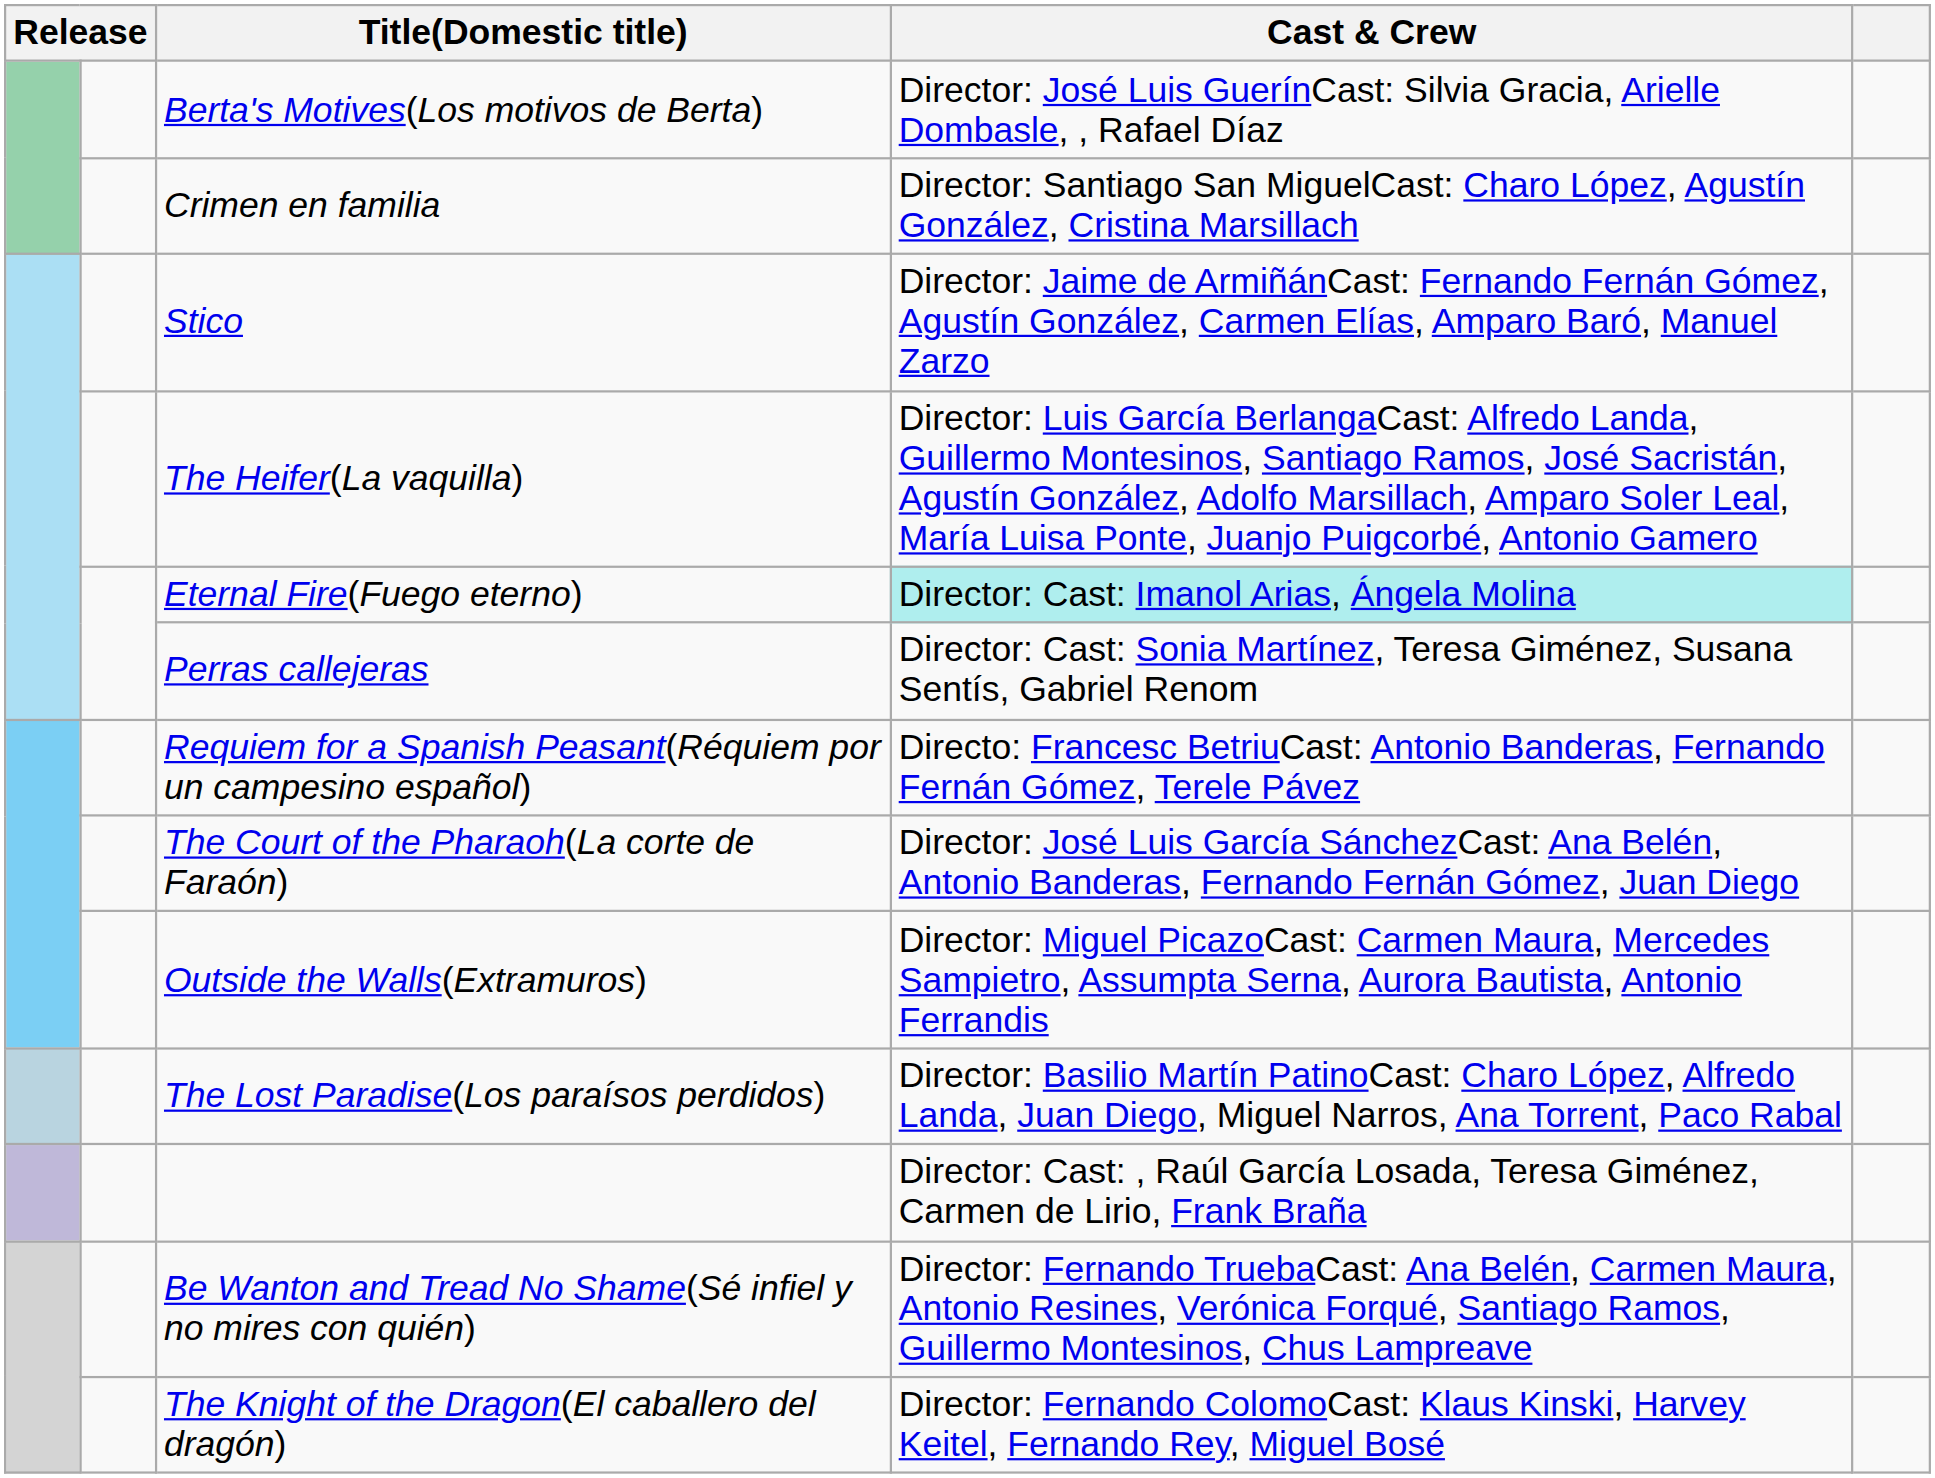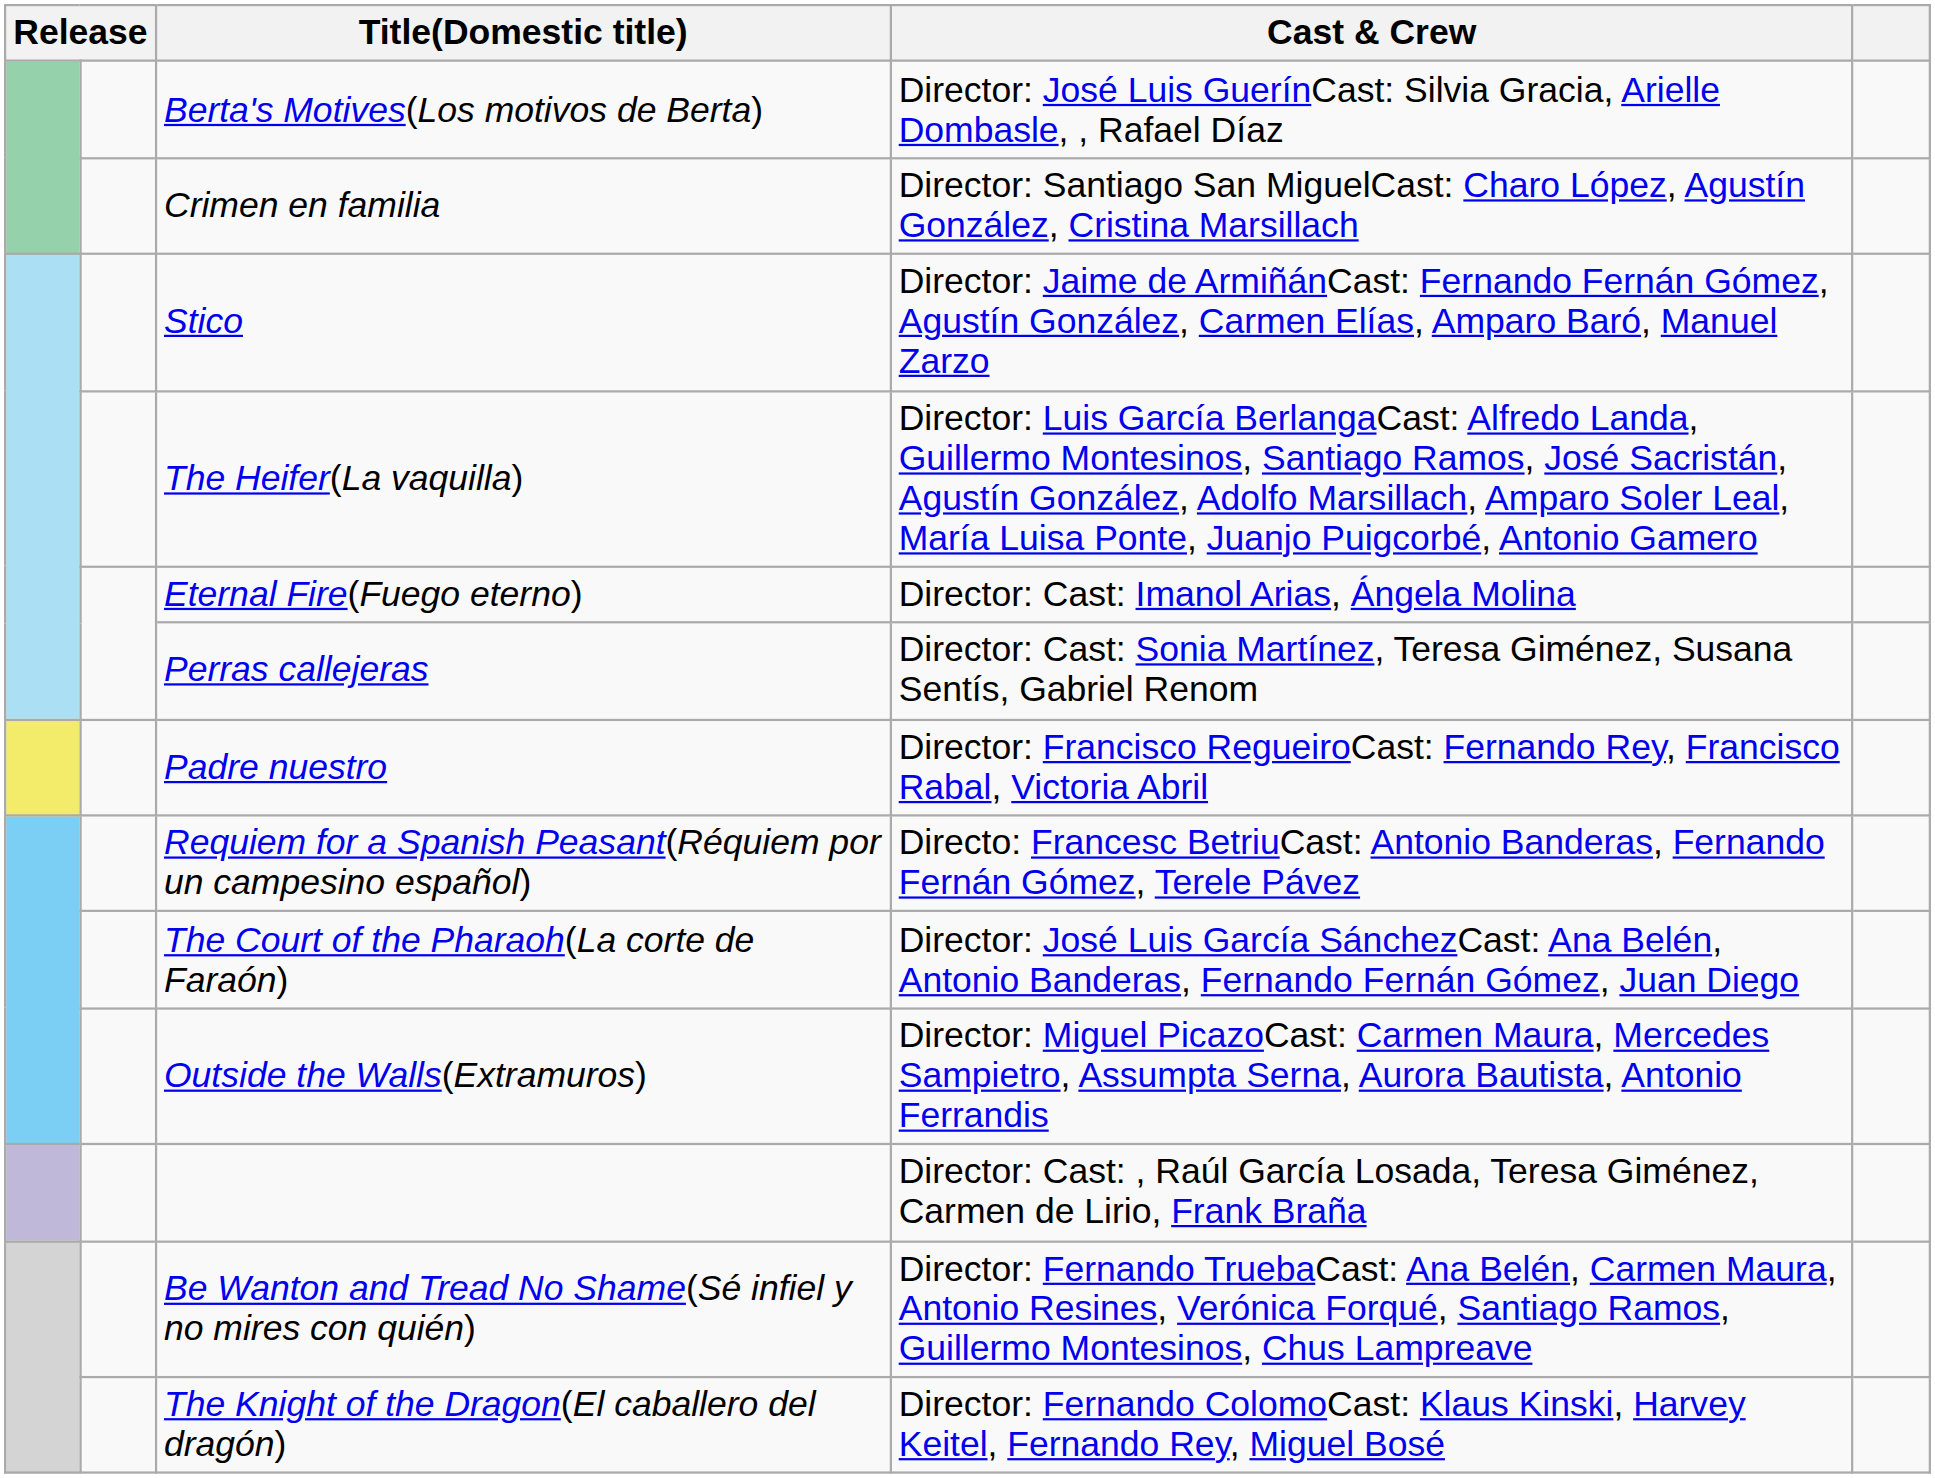Eternal Fire(Fuego eterno) | Cast & Crew: paleturquoise background -> no background
+ row: Padre nuestro | Director: Francisco RegueiroCast: Fernando Rey, Francisco Rabal, Victoria Abril
- row: The Lost Paradise(Los paraísos perdidos) | Director: Basilio Martín PatinoCast: Charo López, Alfredo Landa, Juan Diego, Miguel Narros, Ana Torrent, Paco Rabal
